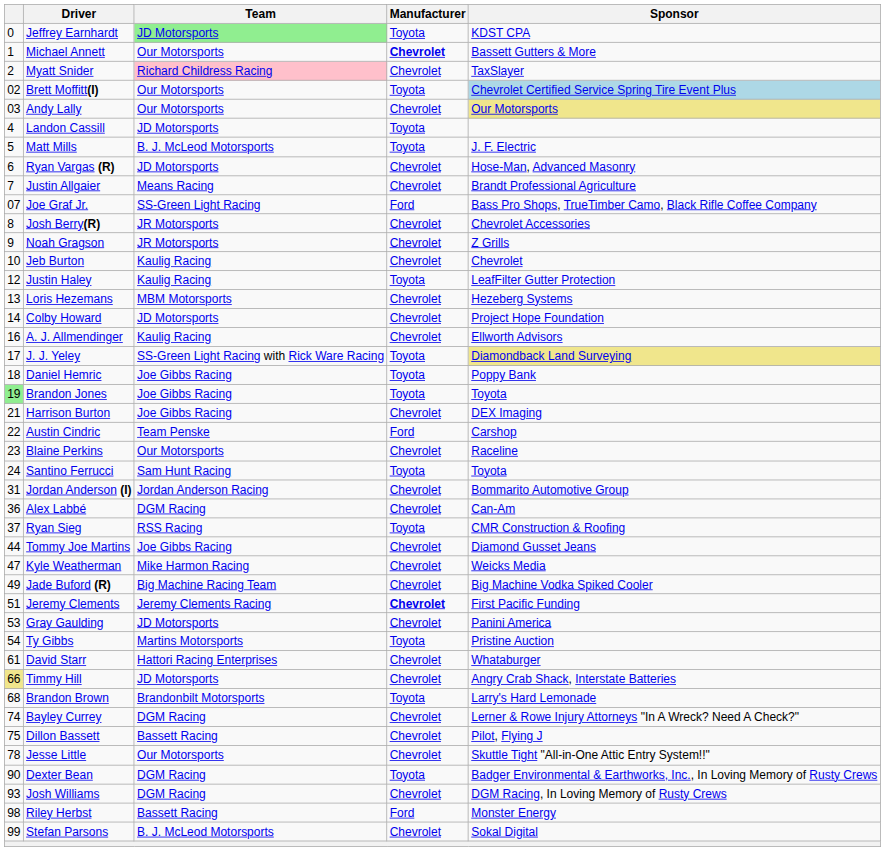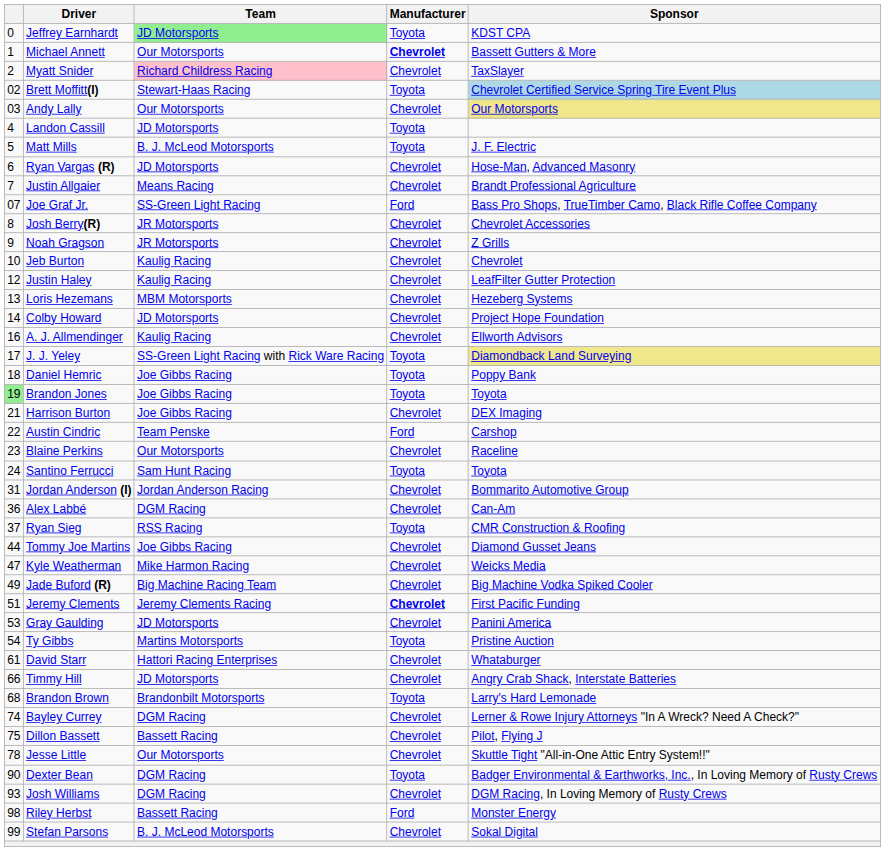Brett Moffitt(I) | Team: Our Motorsports -> Stewart-Haas Racing
Justin Haley | Manufacturer: Toyota -> Chevrolet
Timmy Hill | column 1: khaki background -> no background
